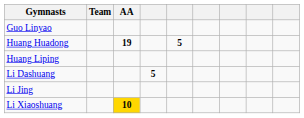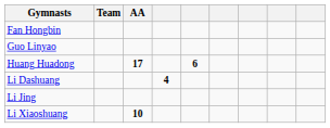+ row: Fan Hongbin
Huang Huadong | AA: 19 -> 17
Huang Huadong | column 5: 5 -> 6
- row: Huang Liping
Li Dashuang | column 4: 5 -> 4
Li Xiaoshuang | AA: gold background -> no background
